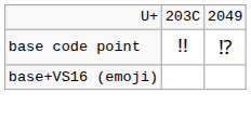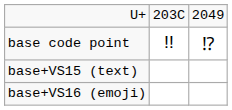+ row: base+VS15 (text)
